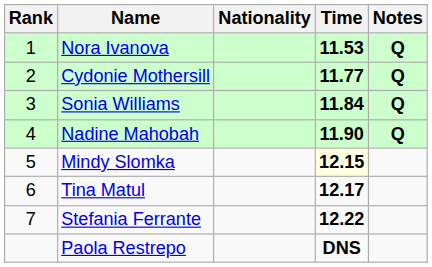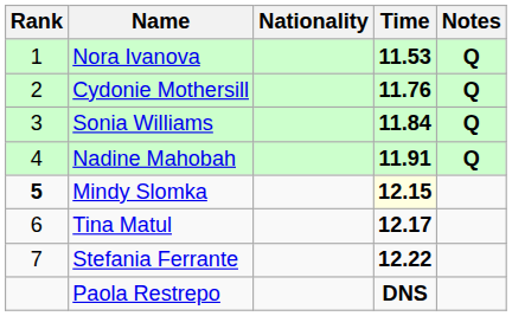Cydonie Mothersill | Time: 11.77 -> 11.76
Nadine Mahobah | Time: 11.90 -> 11.91
Mindy Slomka | Rank: normal -> bold
